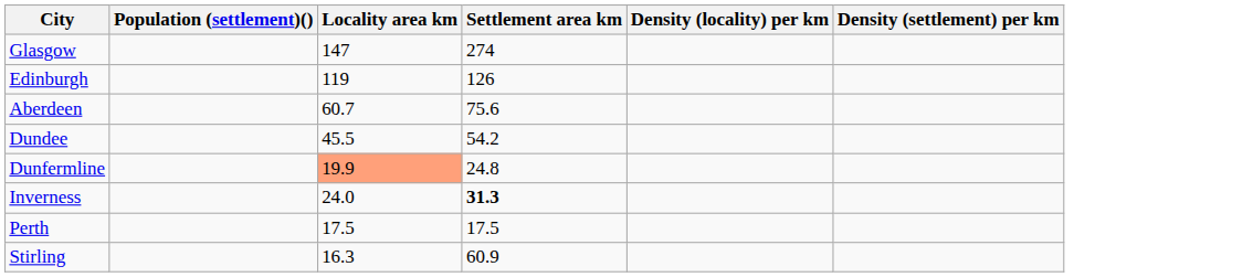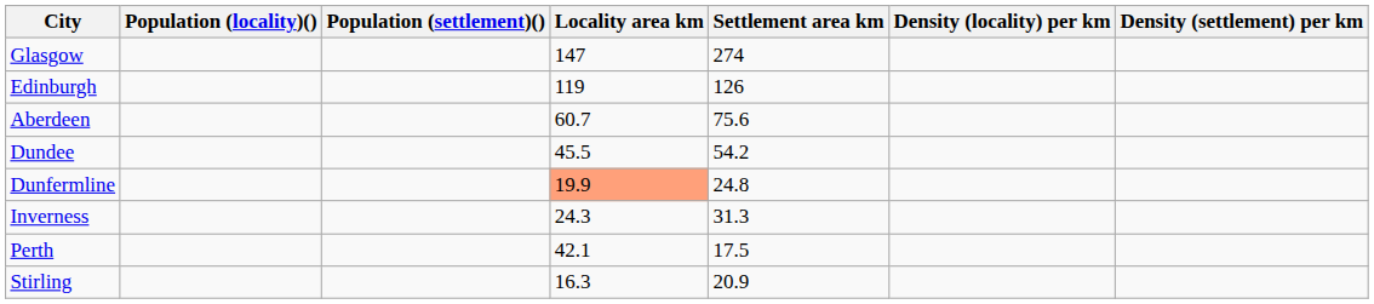+ column: Population (locality)()
Inverness | Locality area km: 24.0 -> 24.3
Inverness | Settlement area km: bold -> normal
Perth | Locality area km: 17.5 -> 42.1
Stirling | Settlement area km: 60.9 -> 20.9
